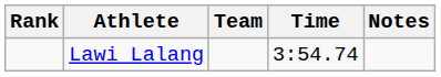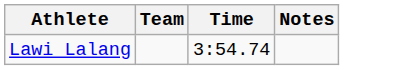- column: Rank
